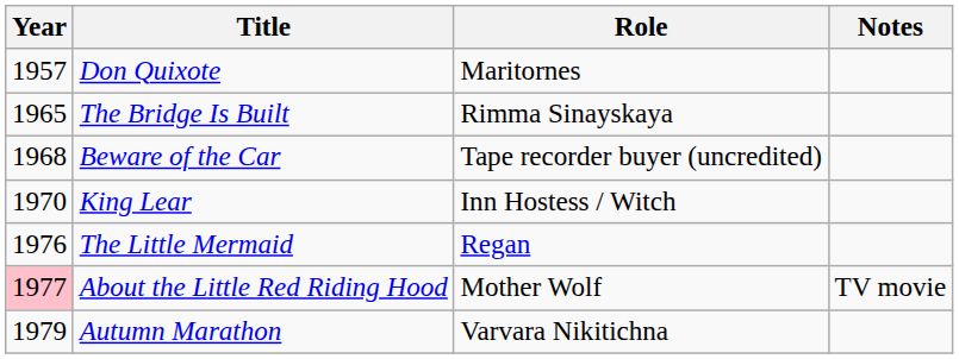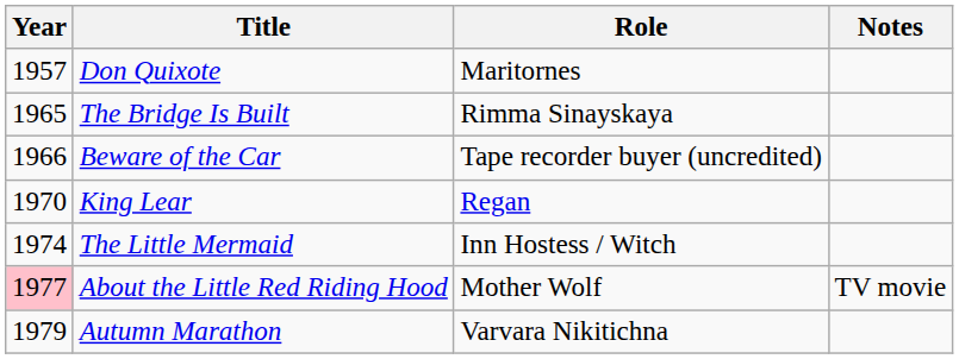Beware of the Car | Year: 1968 -> 1966
King Lear | Role: Inn Hostess / Witch -> Regan
The Little Mermaid | Year: 1976 -> 1974
The Little Mermaid | Role: Regan -> Inn Hostess / Witch
